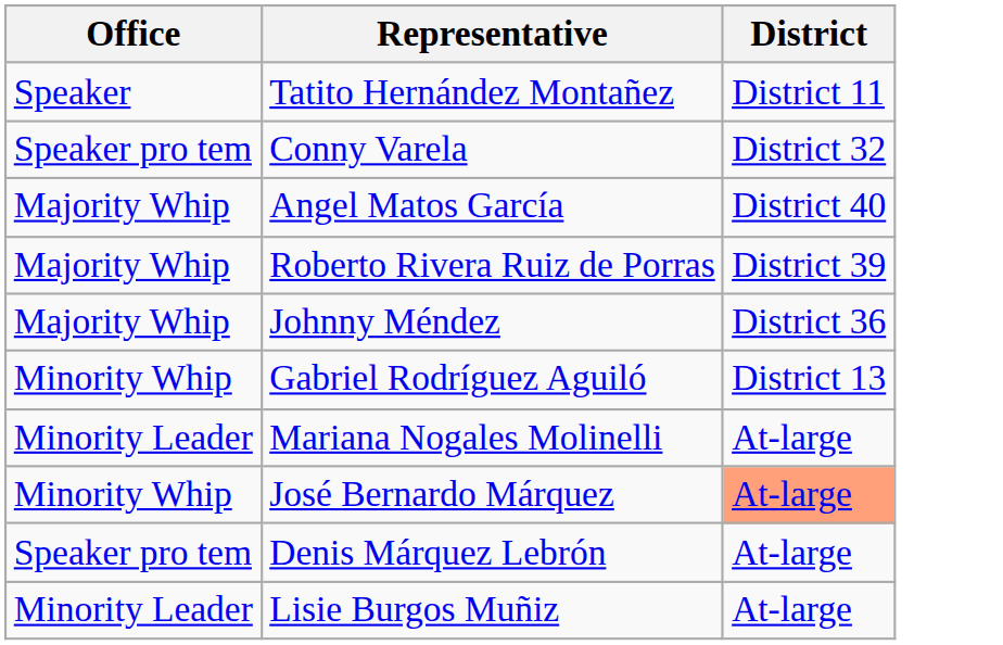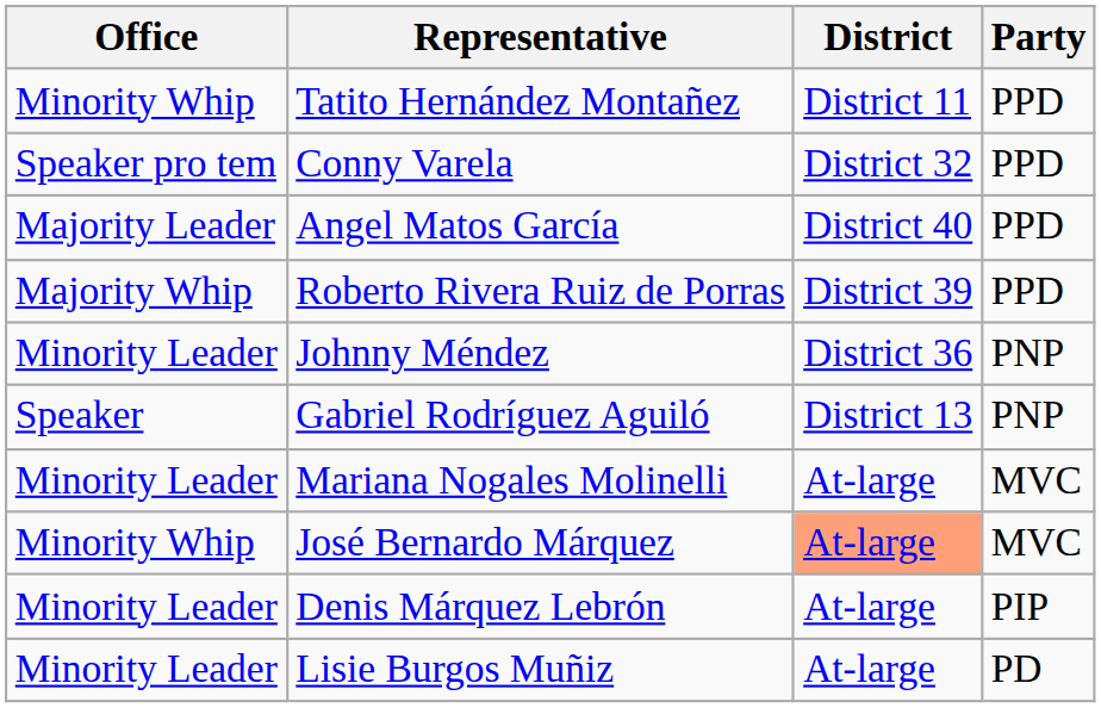+ column: Party | PPD | PPD | PPD | PPD | PNP | PNP | MVC | MVC | PIP | PD
Tatito Hernández Montañez | Office: Speaker -> Minority Whip
Angel Matos García | Office: Majority Whip -> Majority Leader
Johnny Méndez | Office: Majority Whip -> Minority Leader
Gabriel Rodríguez Aguiló | Office: Minority Whip -> Speaker
Denis Márquez Lebrón | Office: Speaker pro tem -> Minority Leader
